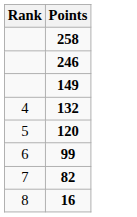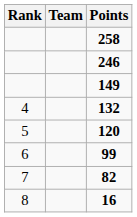+ column: Team
